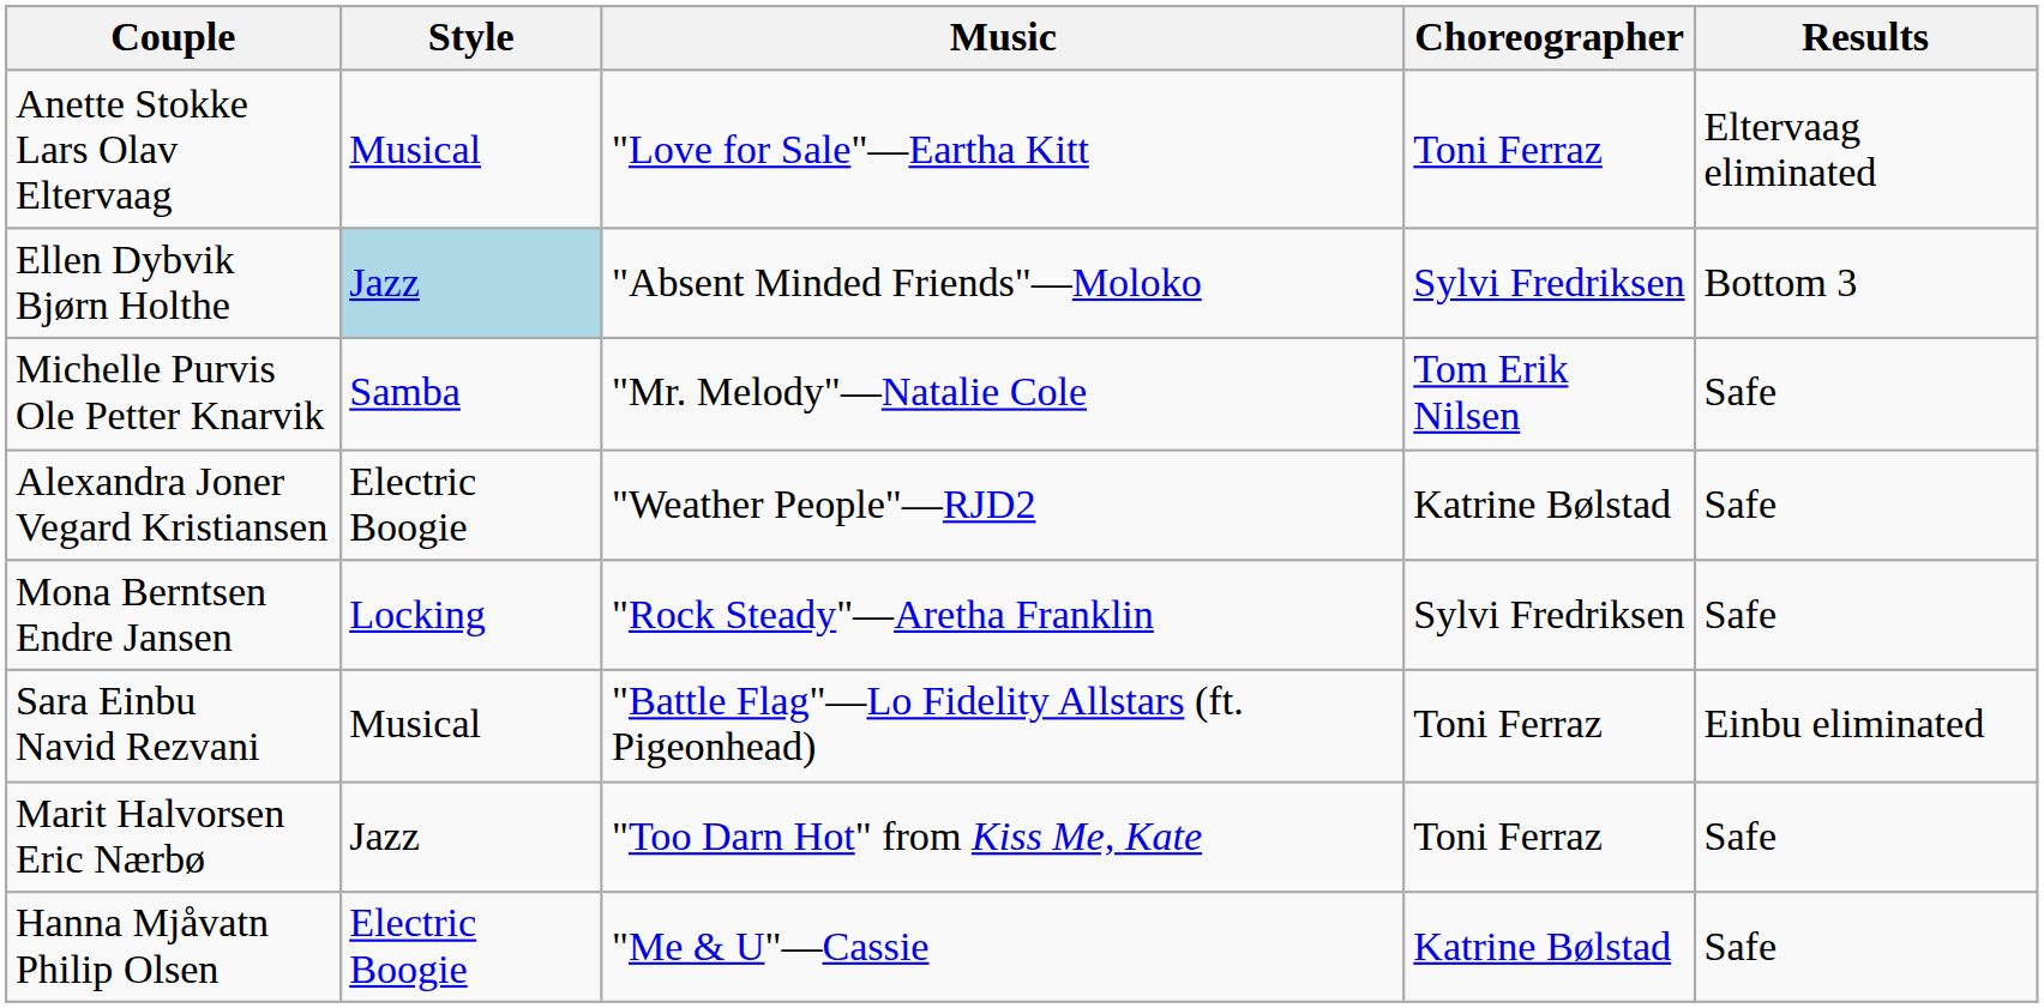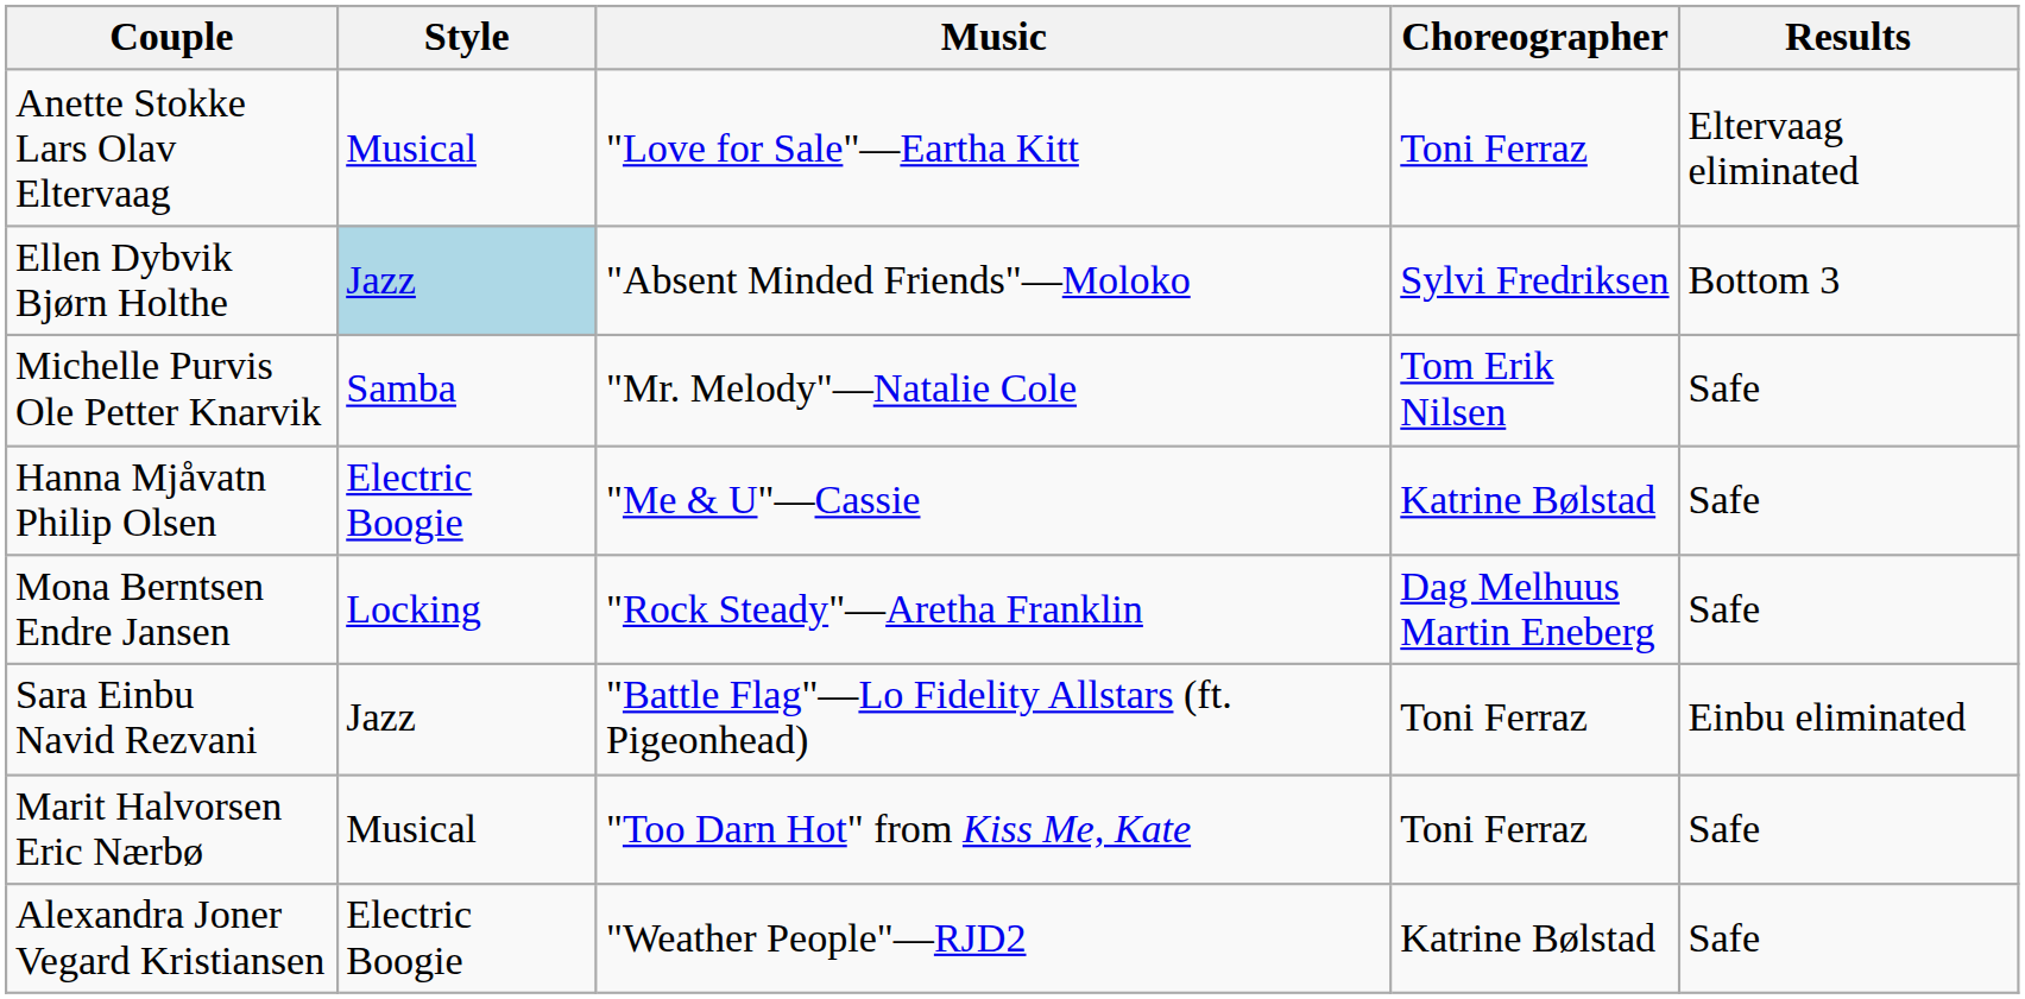rows swapped: Hanna Mjåvatn Philip Olsen <-> Alexandra Joner Vegard Kristiansen
Mona Berntsen Endre Jansen | Choreographer: Sylvi Fredriksen -> Dag Melhuus Martin Eneberg
Sara Einbu Navid Rezvani | Style: Musical -> Jazz
Marit Halvorsen Eric Nærbø | Style: Jazz -> Musical
